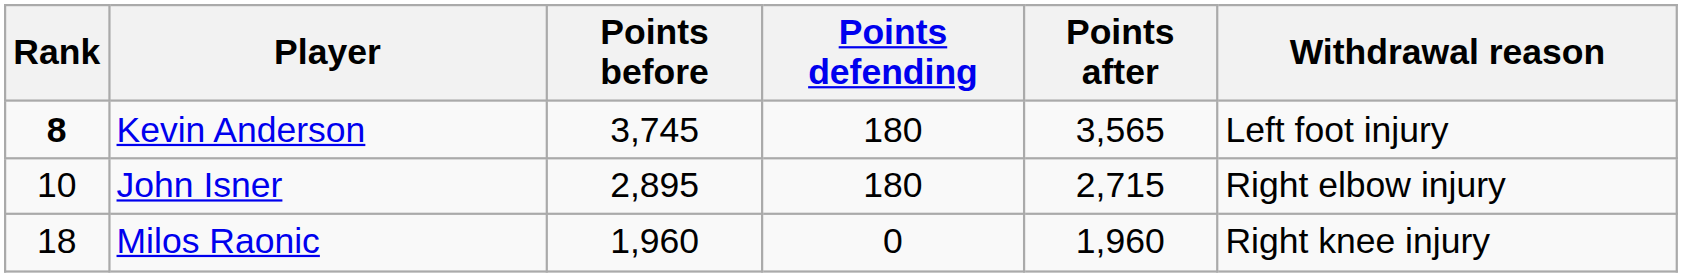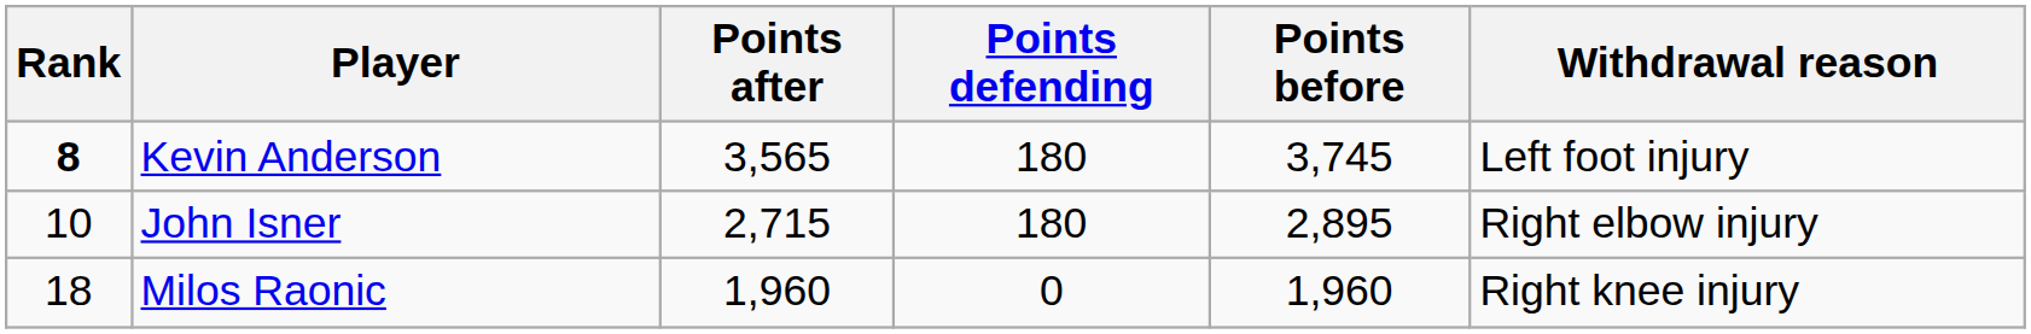columns swapped: Points before <-> Points after
